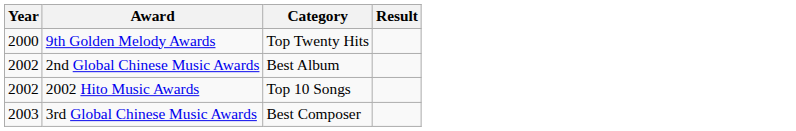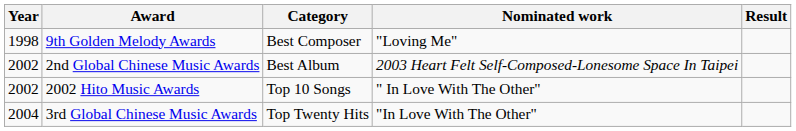+ column: Nominated work | "Loving Me" | 2003 Heart Felt Self-Composed-Lonesome Space In Taipei | " In Love With The Other" | "In Love With The Other"
9th Golden Melody Awards | Year: 2000 -> 1998
9th Golden Melody Awards | Category: Top Twenty Hits -> Best Composer
3rd Global Chinese Music Awards | Year: 2003 -> 2004
3rd Global Chinese Music Awards | Category: Best Composer -> Top Twenty Hits
